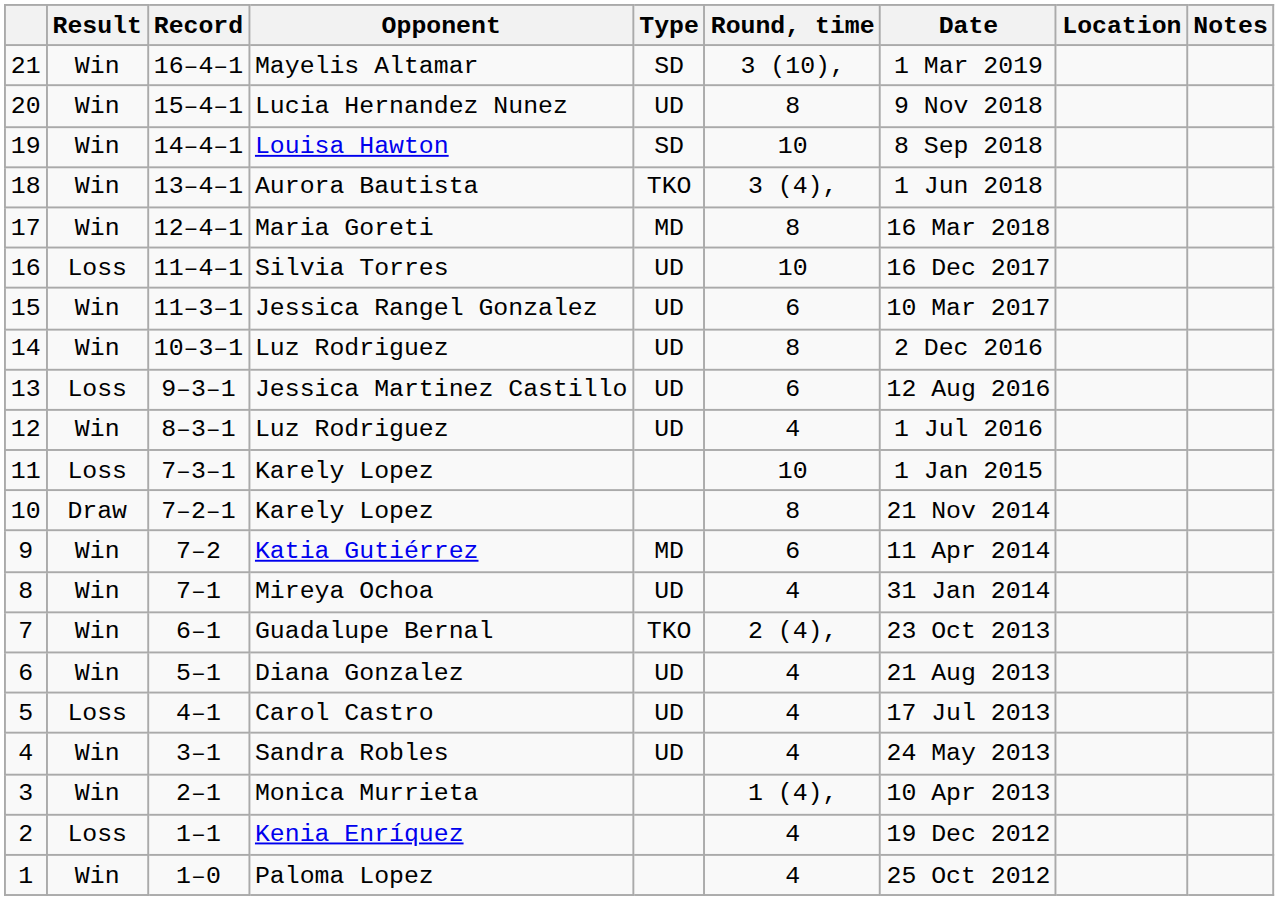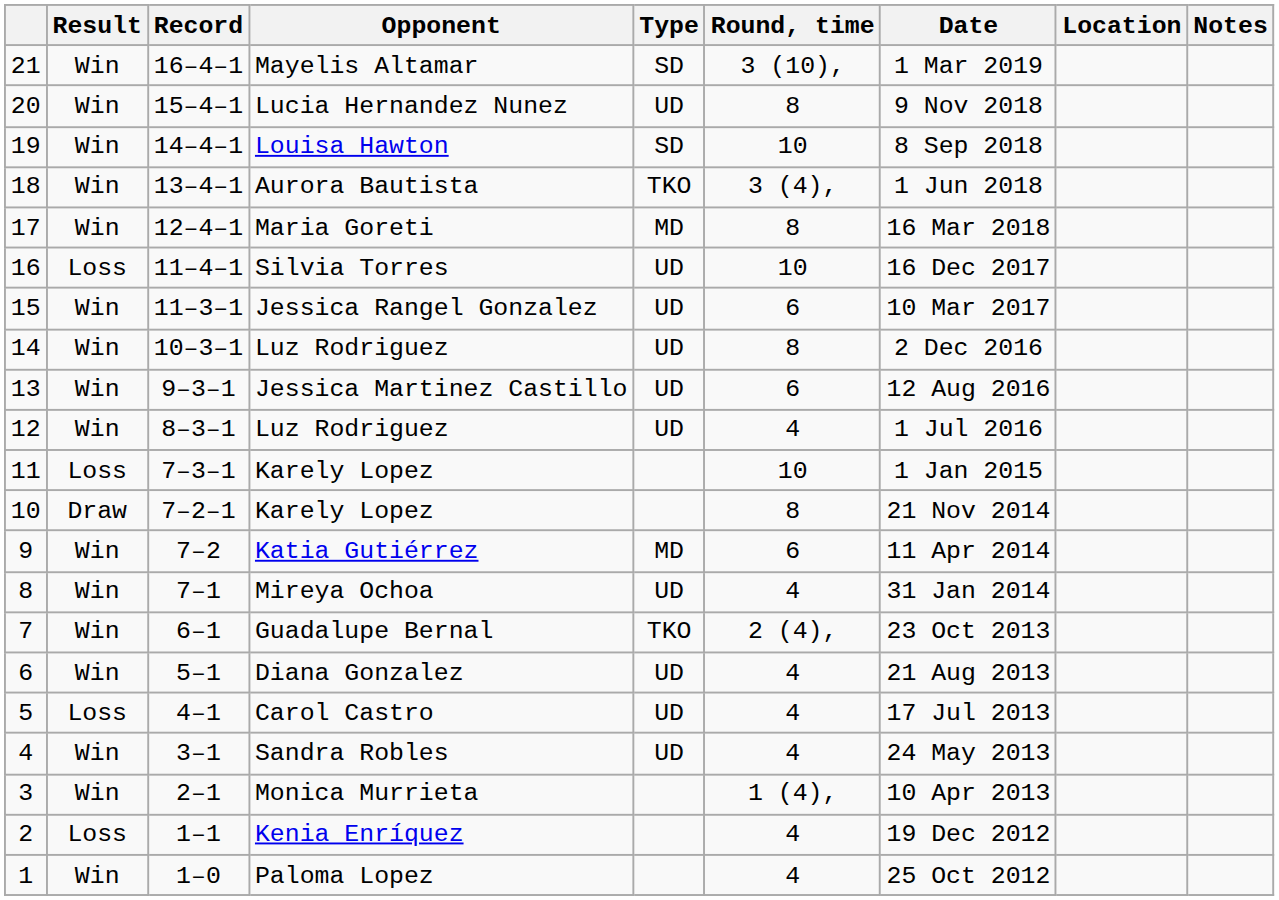Jessica Martinez Castillo | Result: Loss -> Win
